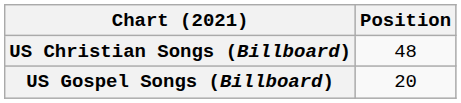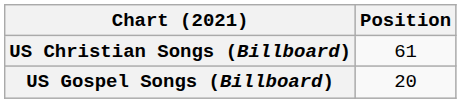US Christian Songs (Billboard) | Position: 48 -> 61
